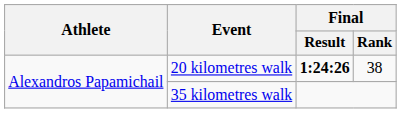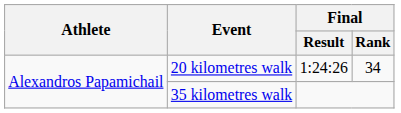20 kilometres walk | Final / Result: bold -> normal
20 kilometres walk | Final / Rank: 38 -> 34
